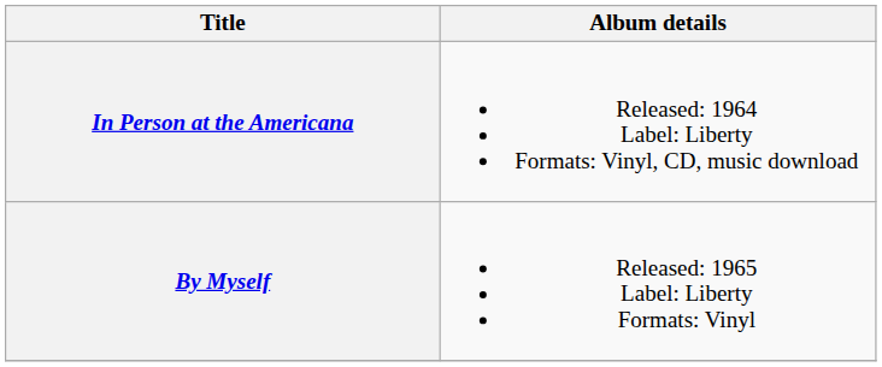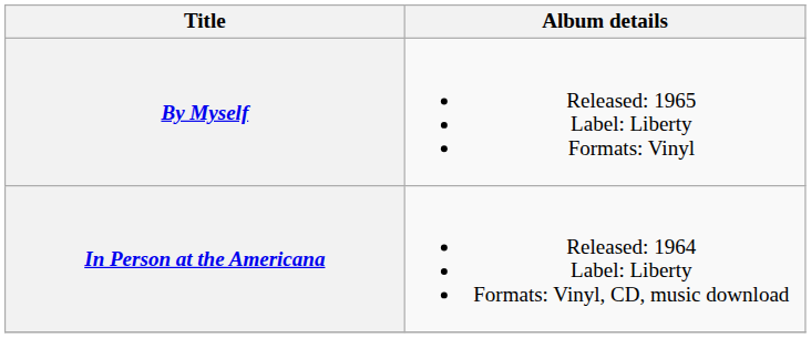rows swapped: In Person at the Americana <-> By Myself
